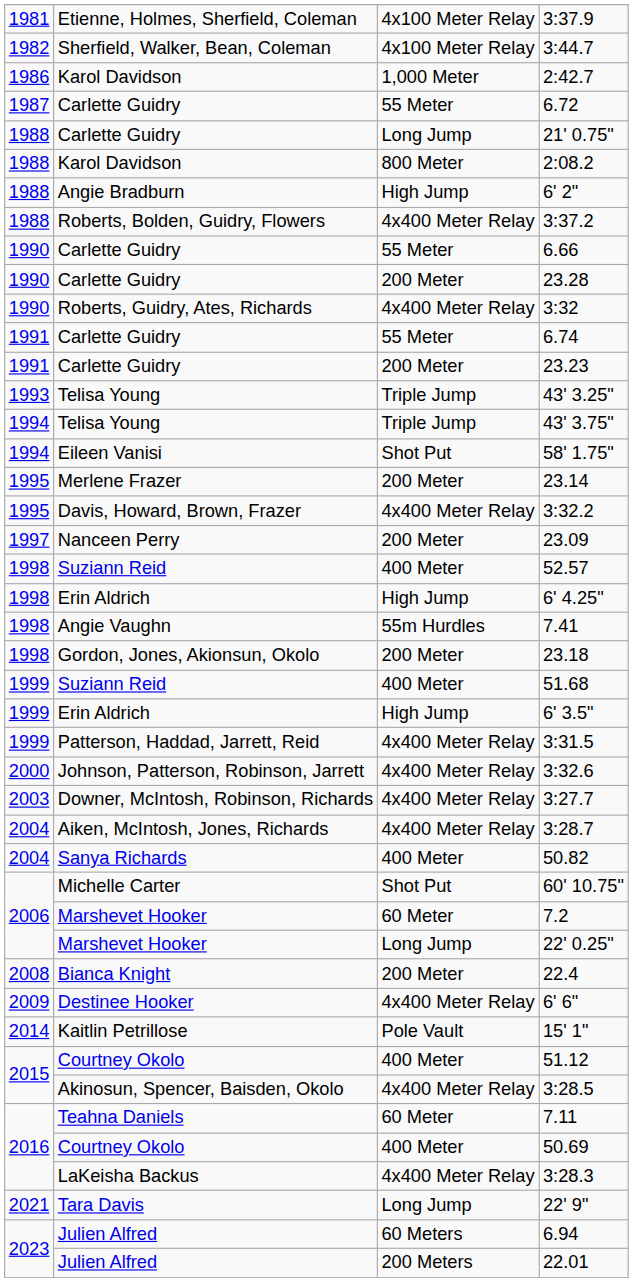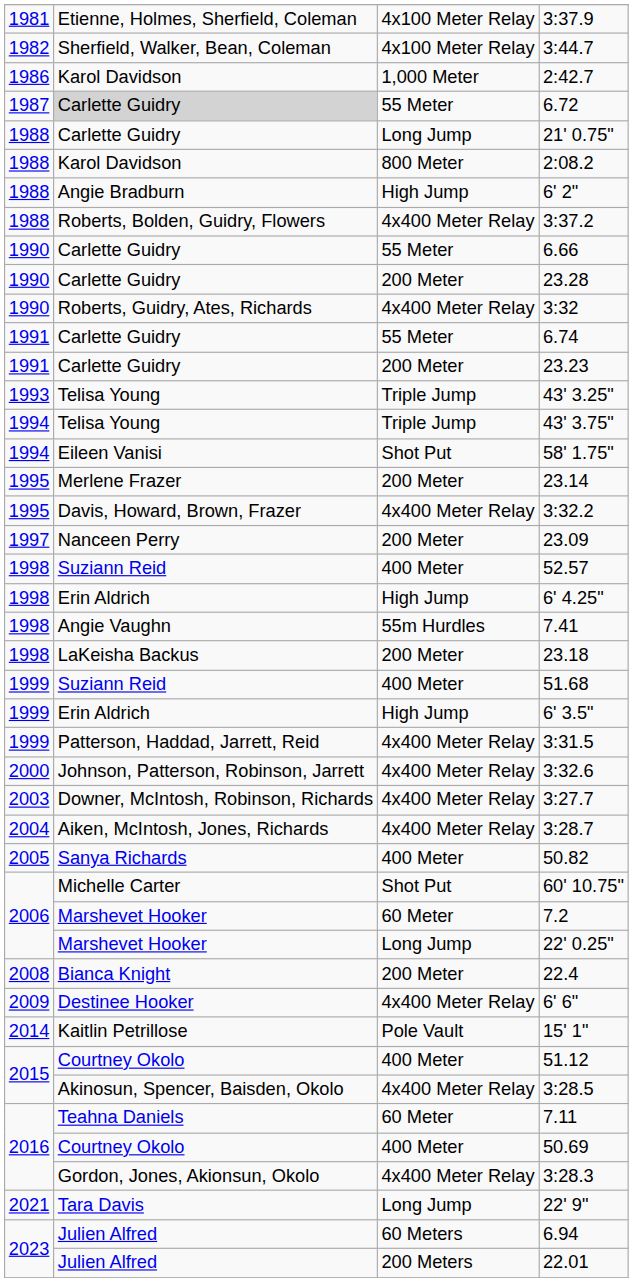6.72 | column 2: no background -> lightgrey background
23.18 | column 2: Gordon, Jones, Akionsun, Okolo -> LaKeisha Backus
50.82 | column 1: 2004 -> 2005
3:28.3 | column 2: LaKeisha Backus -> Gordon, Jones, Akionsun, Okolo
